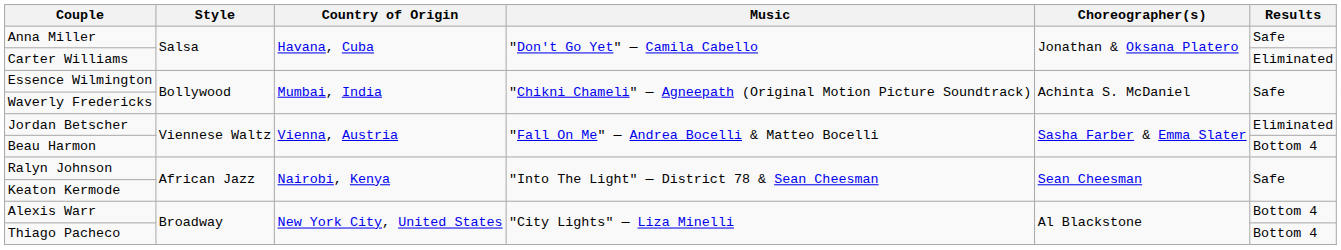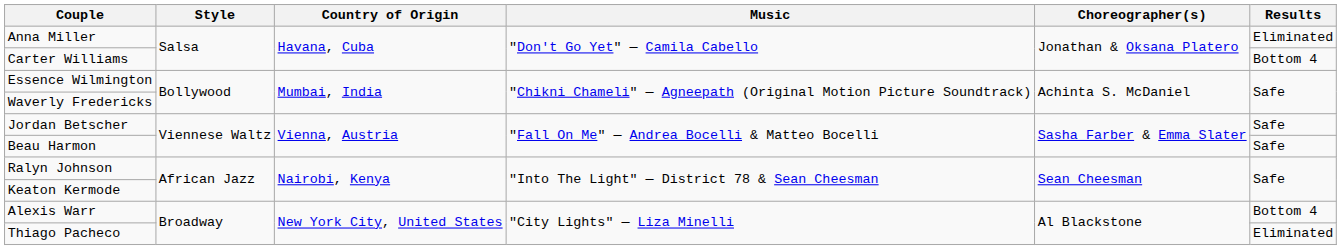Anna Miller | Results: Safe -> Eliminated
Carter Williams | Results: Eliminated -> Bottom 4
Jordan Betscher | Results: Eliminated -> Safe
Beau Harmon | Results: Bottom 4 -> Safe
Thiago Pacheco | Results: Bottom 4 -> Eliminated
